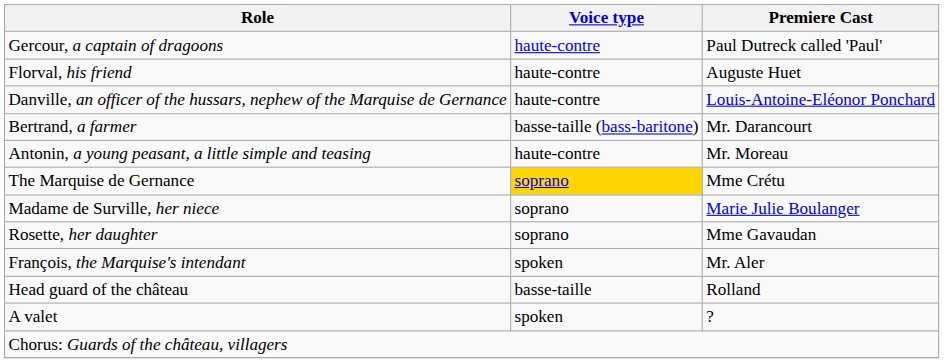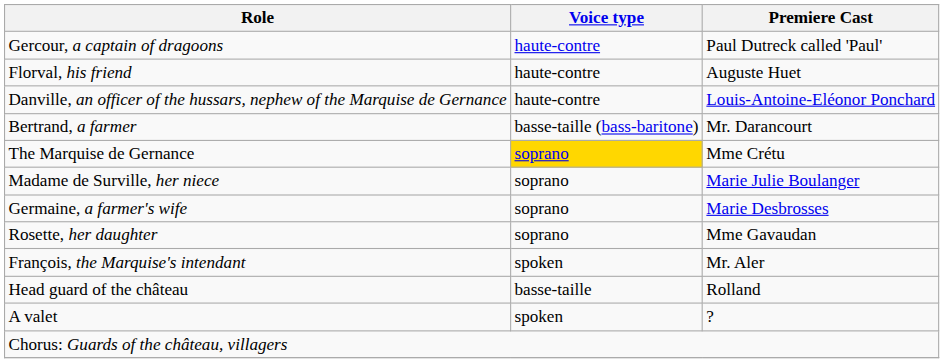- row: Antonin, a young peasant, a little simple and teasing | haute-contre | Mr. Moreau
+ row: Germaine, a farmer's wife | soprano | Marie Desbrosses
